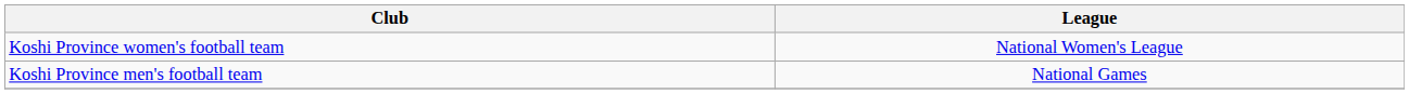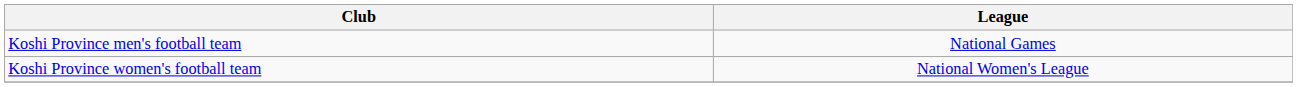rows swapped: Koshi Province men's football team <-> Koshi Province women's football team
